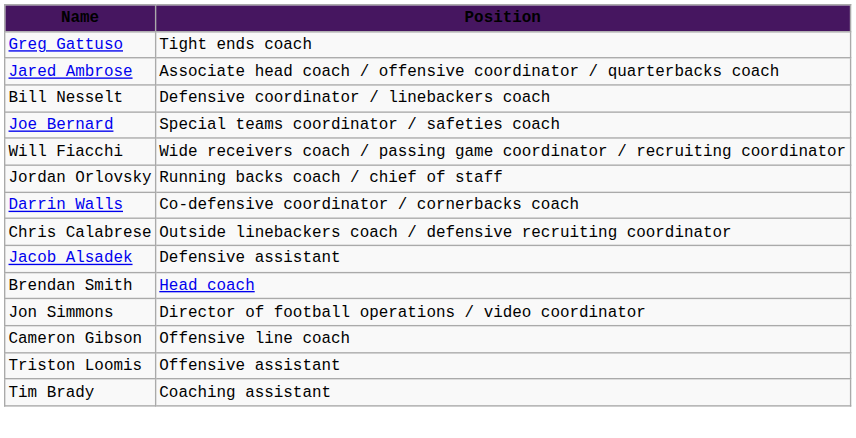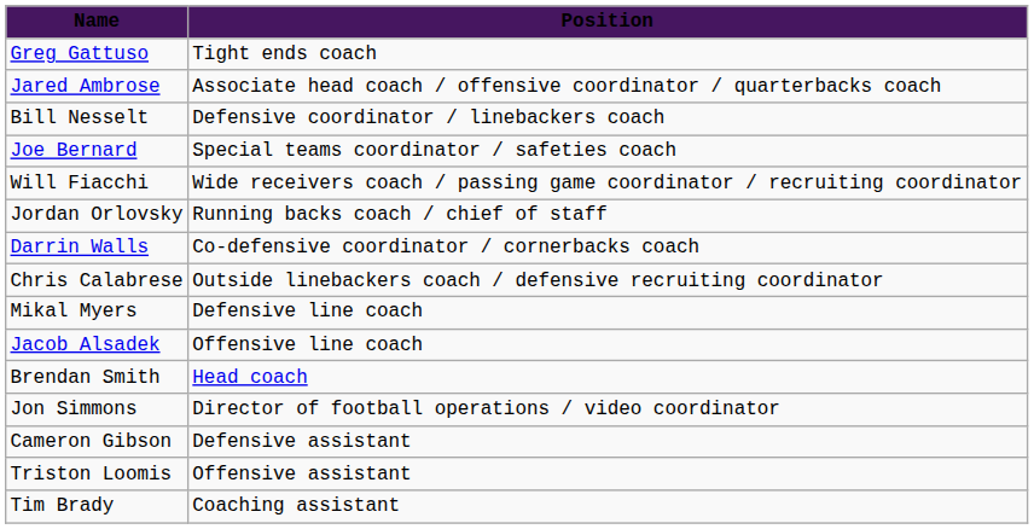+ row: Mikal Myers | Defensive line coach
Jacob Alsadek | Position: Defensive assistant -> Offensive line coach
Cameron Gibson | Position: Offensive line coach -> Defensive assistant
